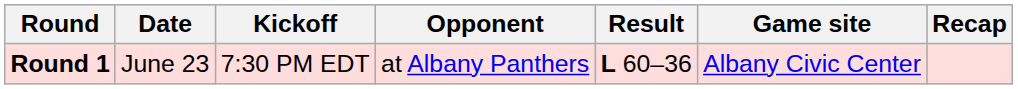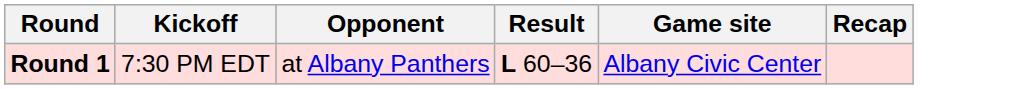- column: Date | June 23
